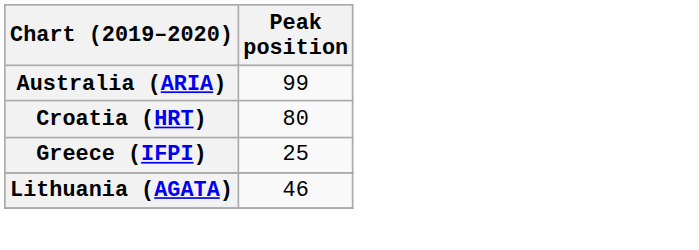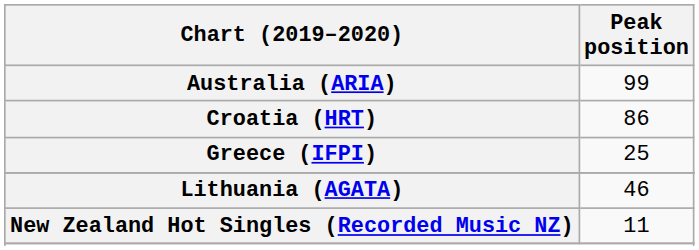Croatia (HRT) | Peak position: 80 -> 86
+ row: New Zealand Hot Singles (Recorded Music NZ) | 11
